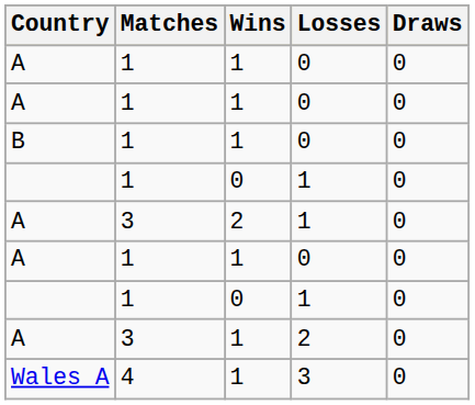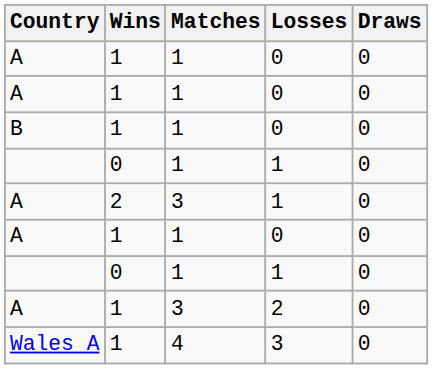columns swapped: Matches <-> Wins
